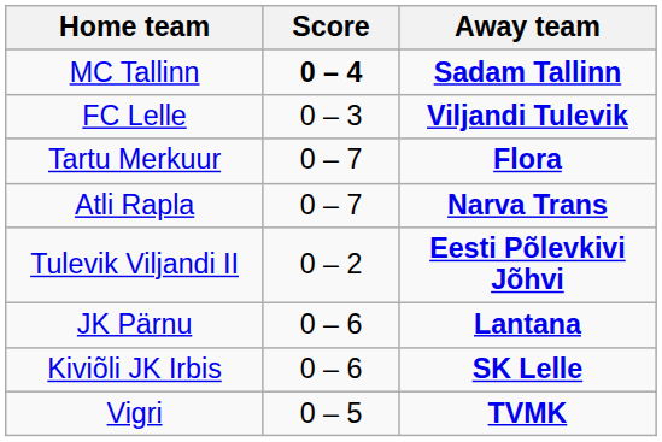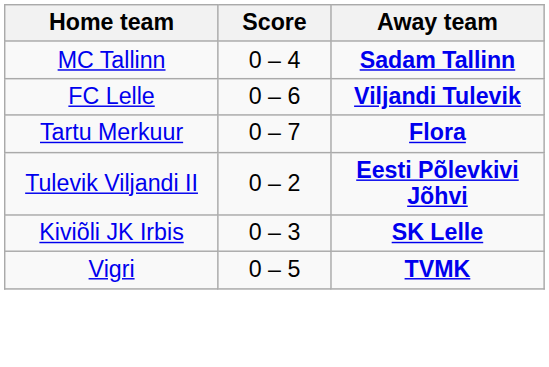MC Tallinn | Score: bold -> normal
FC Lelle | Score: 0 – 3 -> 0 – 6
- row: Atli Rapla | 0 – 7 | Narva Trans
- row: JK Pärnu | 0 – 6 | Lantana
Kiviõli JK Irbis | Score: 0 – 6 -> 0 – 3
